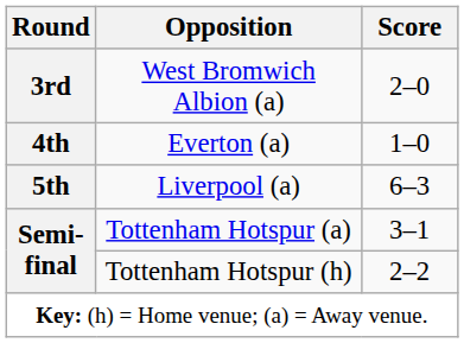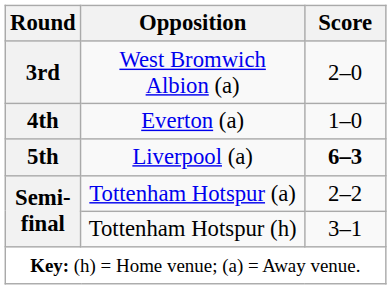Liverpool (a) | Score: normal -> bold
Tottenham Hotspur (a) | Score: 3–1 -> 2–2
Tottenham Hotspur (h) | Score: 2–2 -> 3–1
